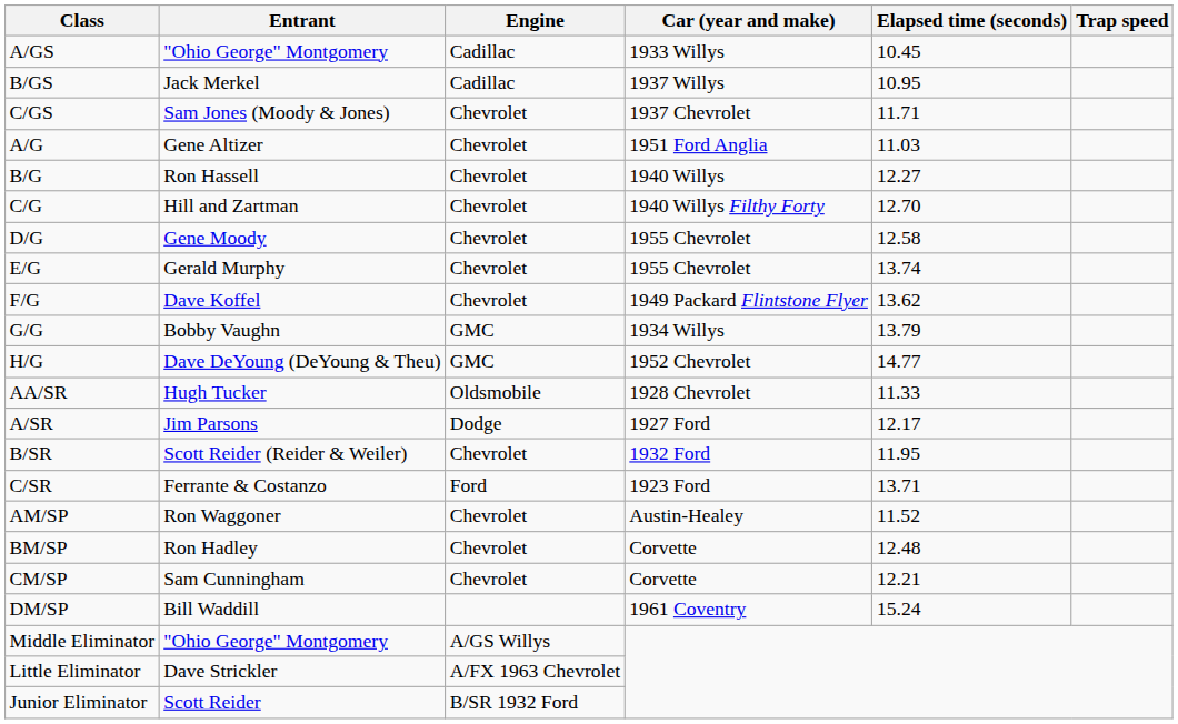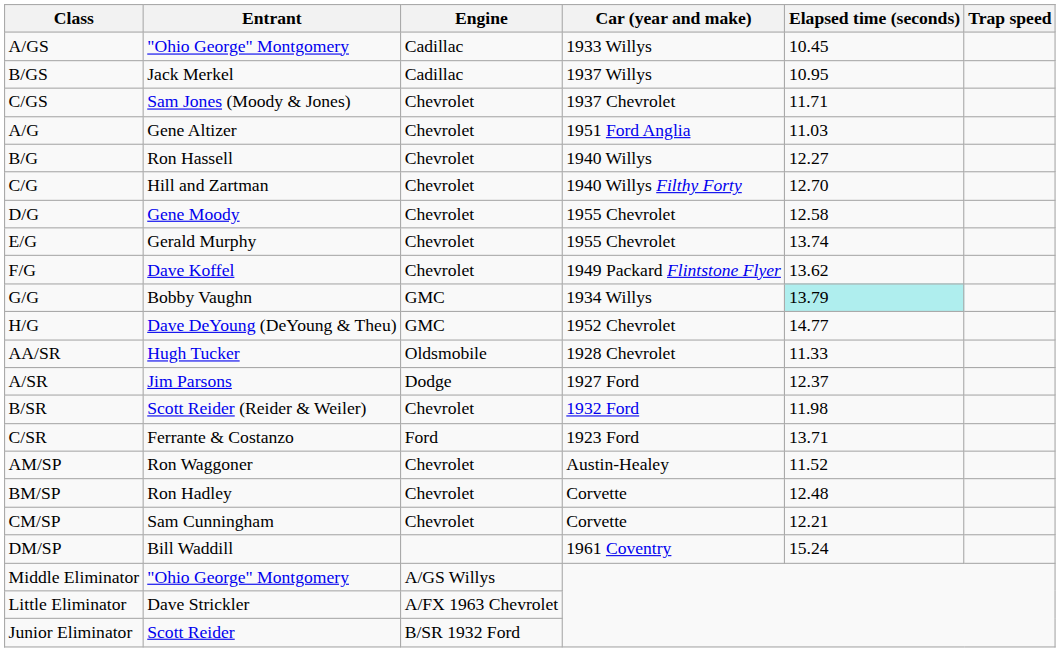G/G | Elapsed time (seconds): no background -> paleturquoise background
A/SR | Elapsed time (seconds): 12.17 -> 12.37
B/SR | Elapsed time (seconds): 11.95 -> 11.98
